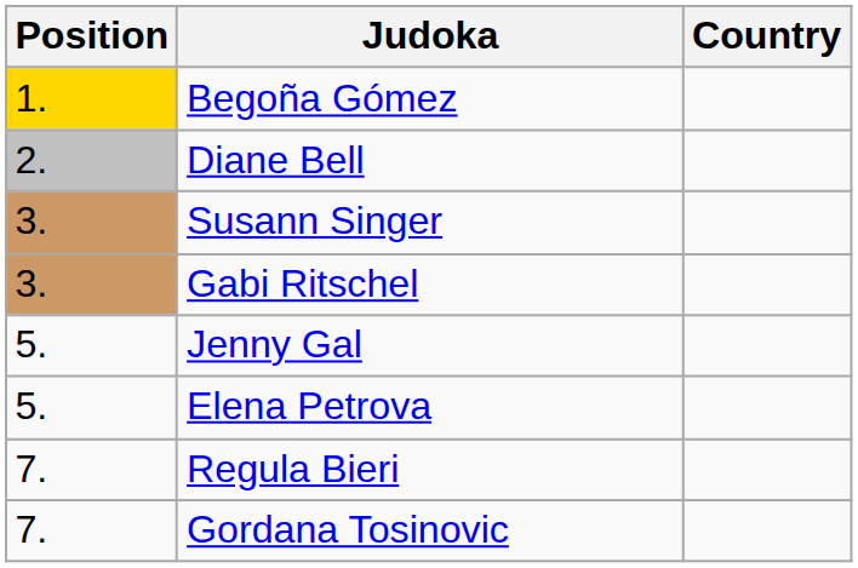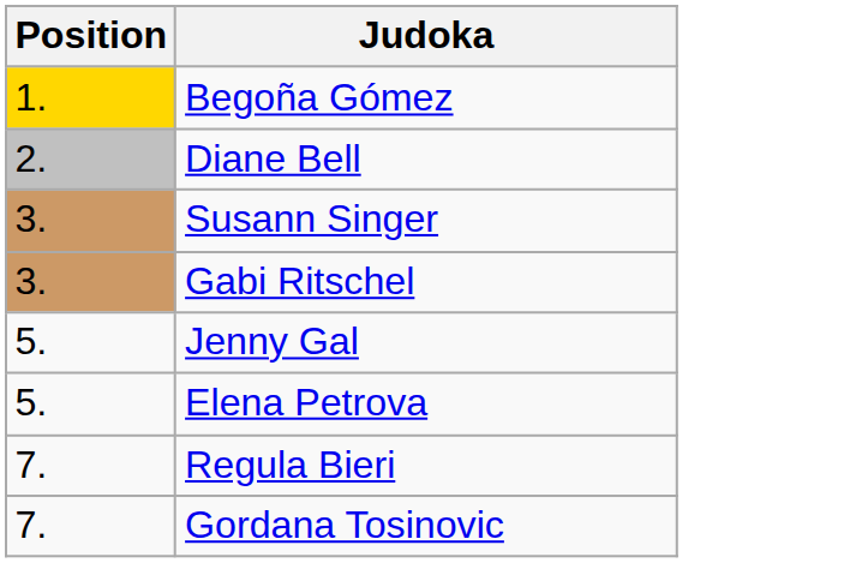- column: Country
